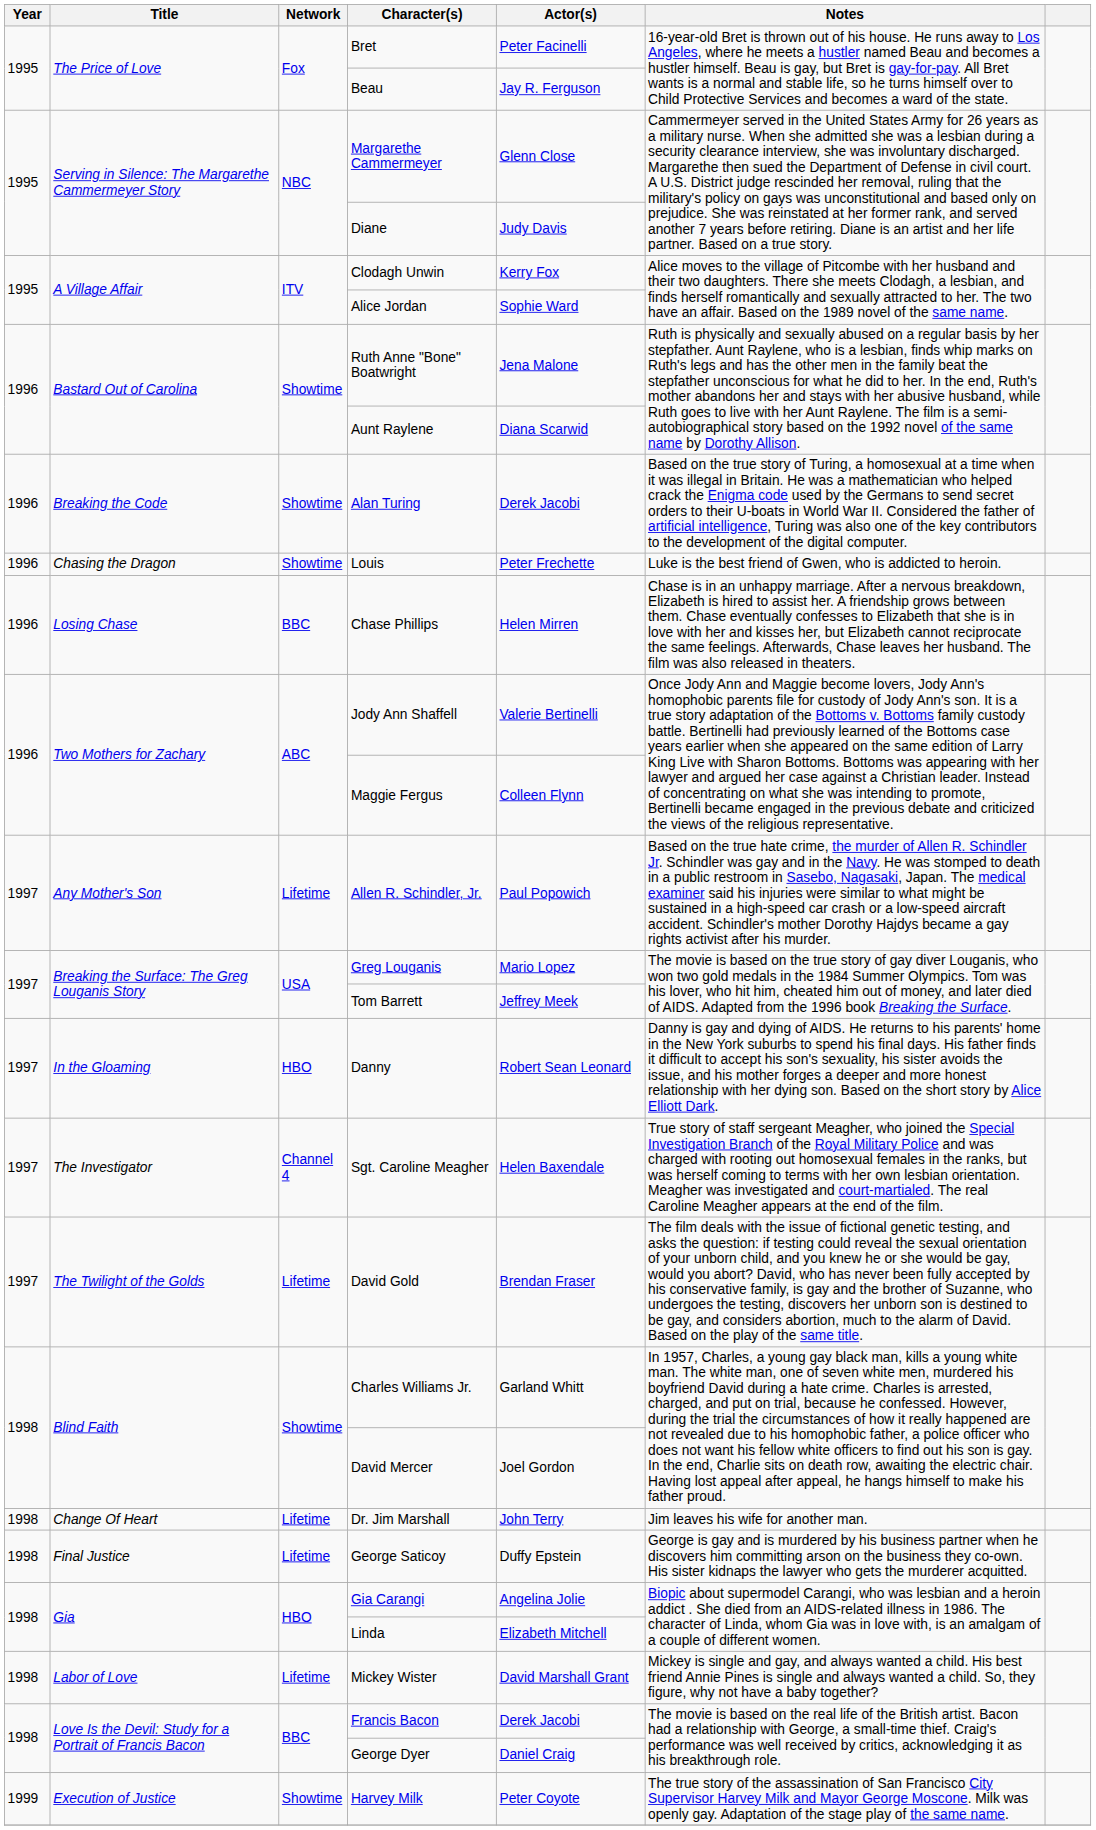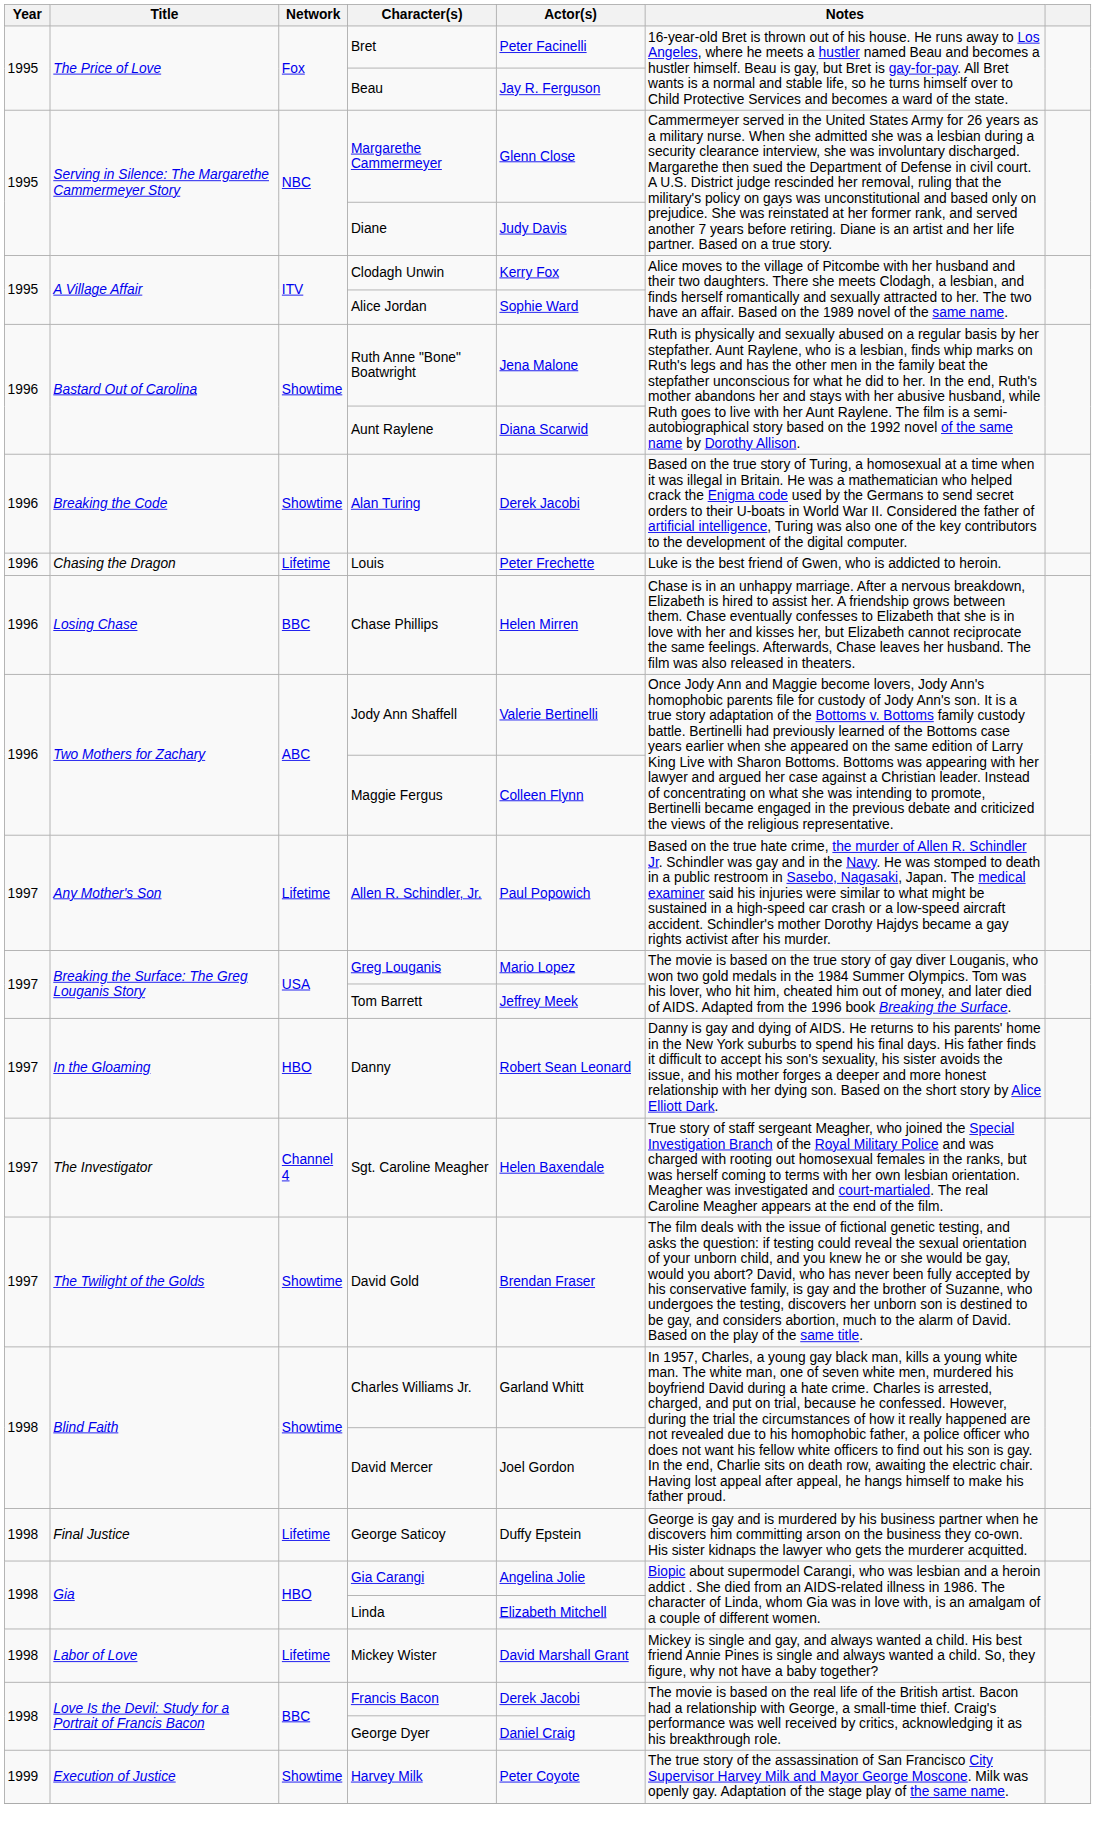Louis | Network: Showtime -> Lifetime
David Gold | Network: Lifetime -> Showtime
- row: 1998 | Change Of Heart | Lifetime | Dr. Jim Marshall | John Terry | Jim leaves his wife for another man.
